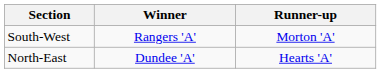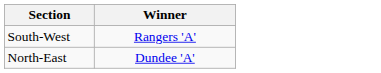- column: Runner-up | Morton 'A' | Hearts 'A'
